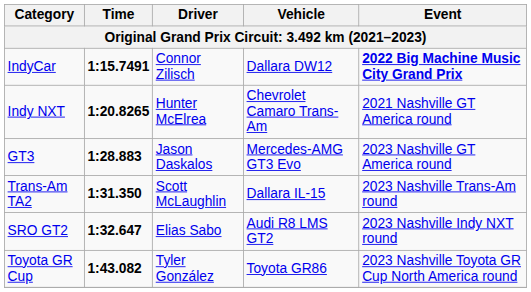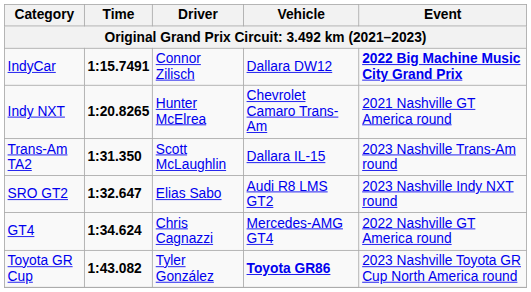- row: GT3 | 1:28.883 | Jason Daskalos | Mercedes-AMG GT3 Evo | 2023 Nashville GT America round
+ row: GT4 | 1:34.624 | Chris Cagnazzi | Mercedes-AMG GT4 | 2022 Nashville GT America round
Toyota GR Cup | Vehicle: normal -> bold
